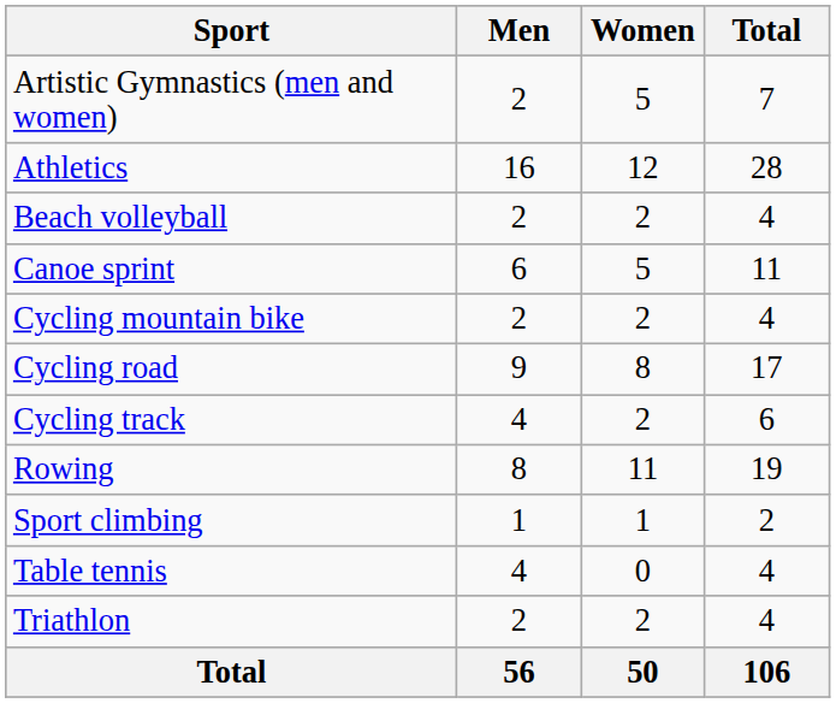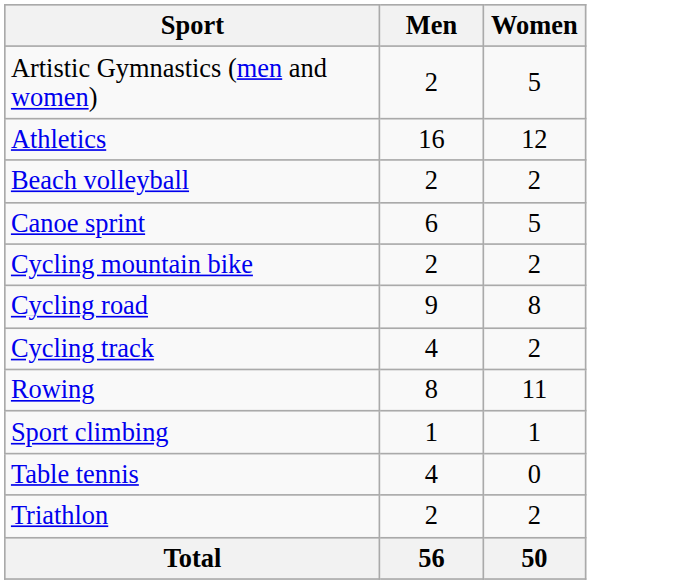- column: Total | 7 | 28 | 4 | 11 | 4 | 17 | 6 | 19 | 2 | 4 | 4 | 106
